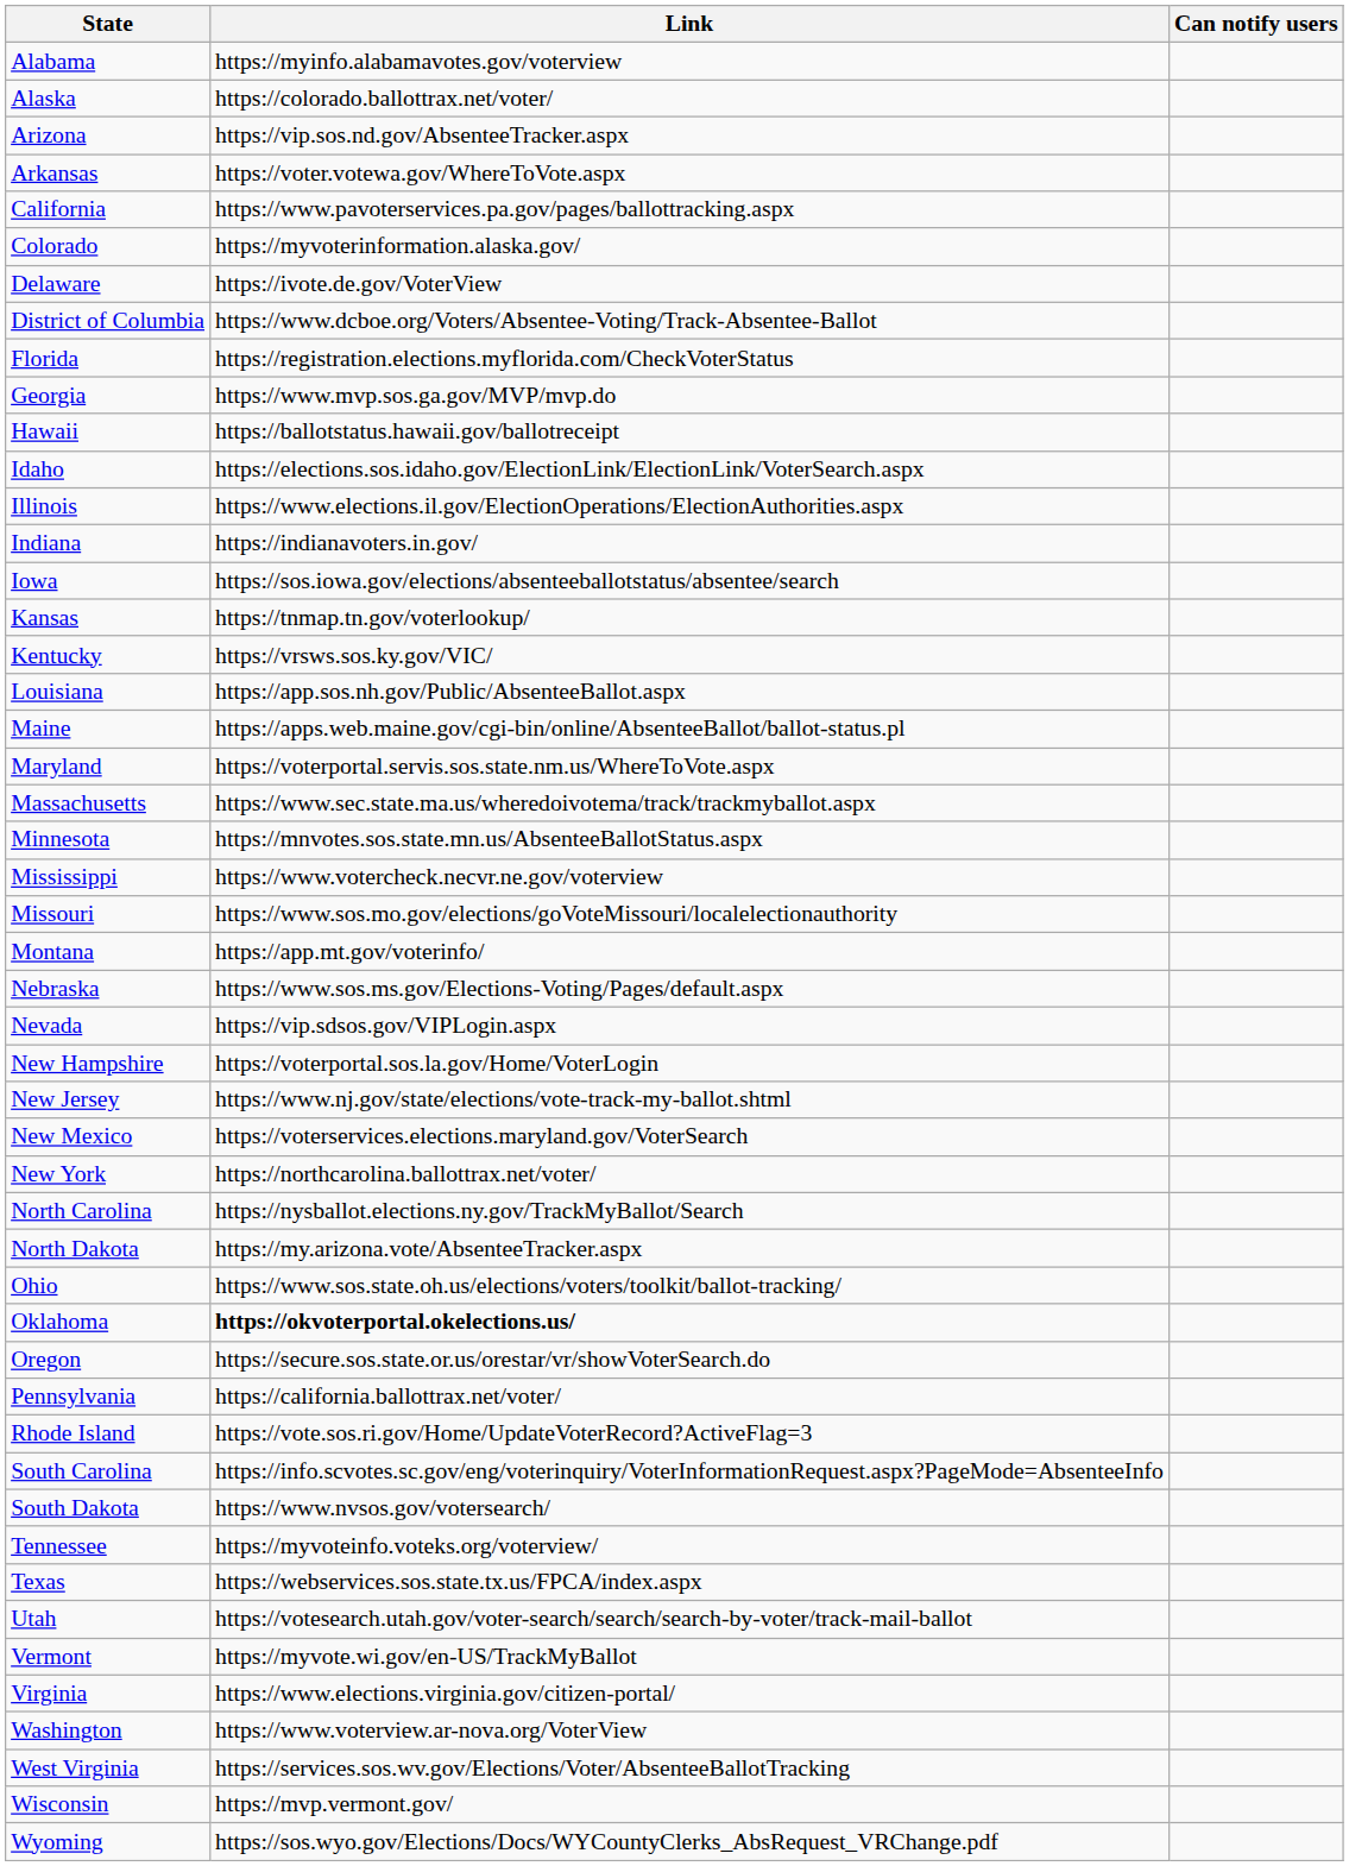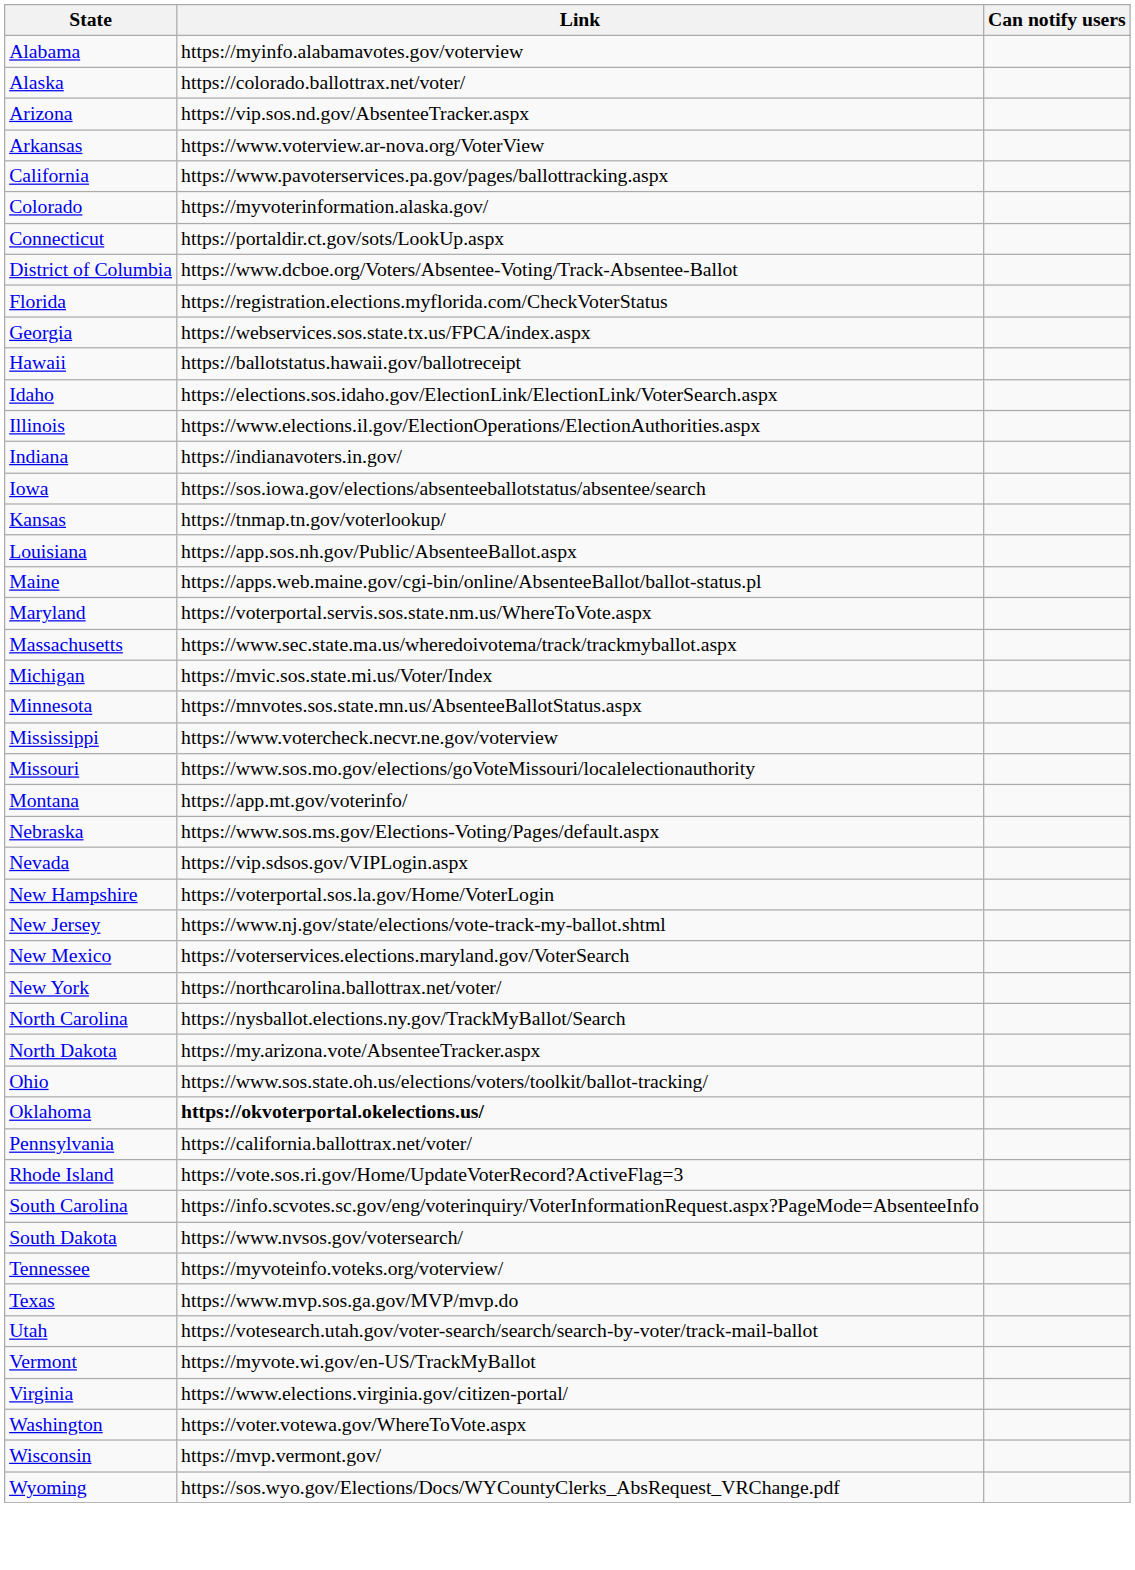Arkansas | Link: https://voter.votewa.gov/WhereToVote.aspx -> https://www.voterview.ar-nova.org/VoterView
+ row: Connecticut | https://portaldir.ct.gov/sots/LookUp.aspx
- row: Delaware | https://ivote.de.gov/VoterView
Georgia | Link: https://www.mvp.sos.ga.gov/MVP/mvp.do -> https://webservices.sos.state.tx.us/FPCA/index.aspx
- row: Kentucky | https://vrsws.sos.ky.gov/VIC/
+ row: Michigan | https://mvic.sos.state.mi.us/Voter/Index
- row: Oregon | https://secure.sos.state.or.us/orestar/vr/showVoterSearch.do
Texas | Link: https://webservices.sos.state.tx.us/FPCA/index.aspx -> https://www.mvp.sos.ga.gov/MVP/mvp.do
Washington | Link: https://www.voterview.ar-nova.org/VoterView -> https://voter.votewa.gov/WhereToVote.aspx
- row: West Virginia | https://services.sos.wv.gov/Elections/Voter/AbsenteeBallotTracking
